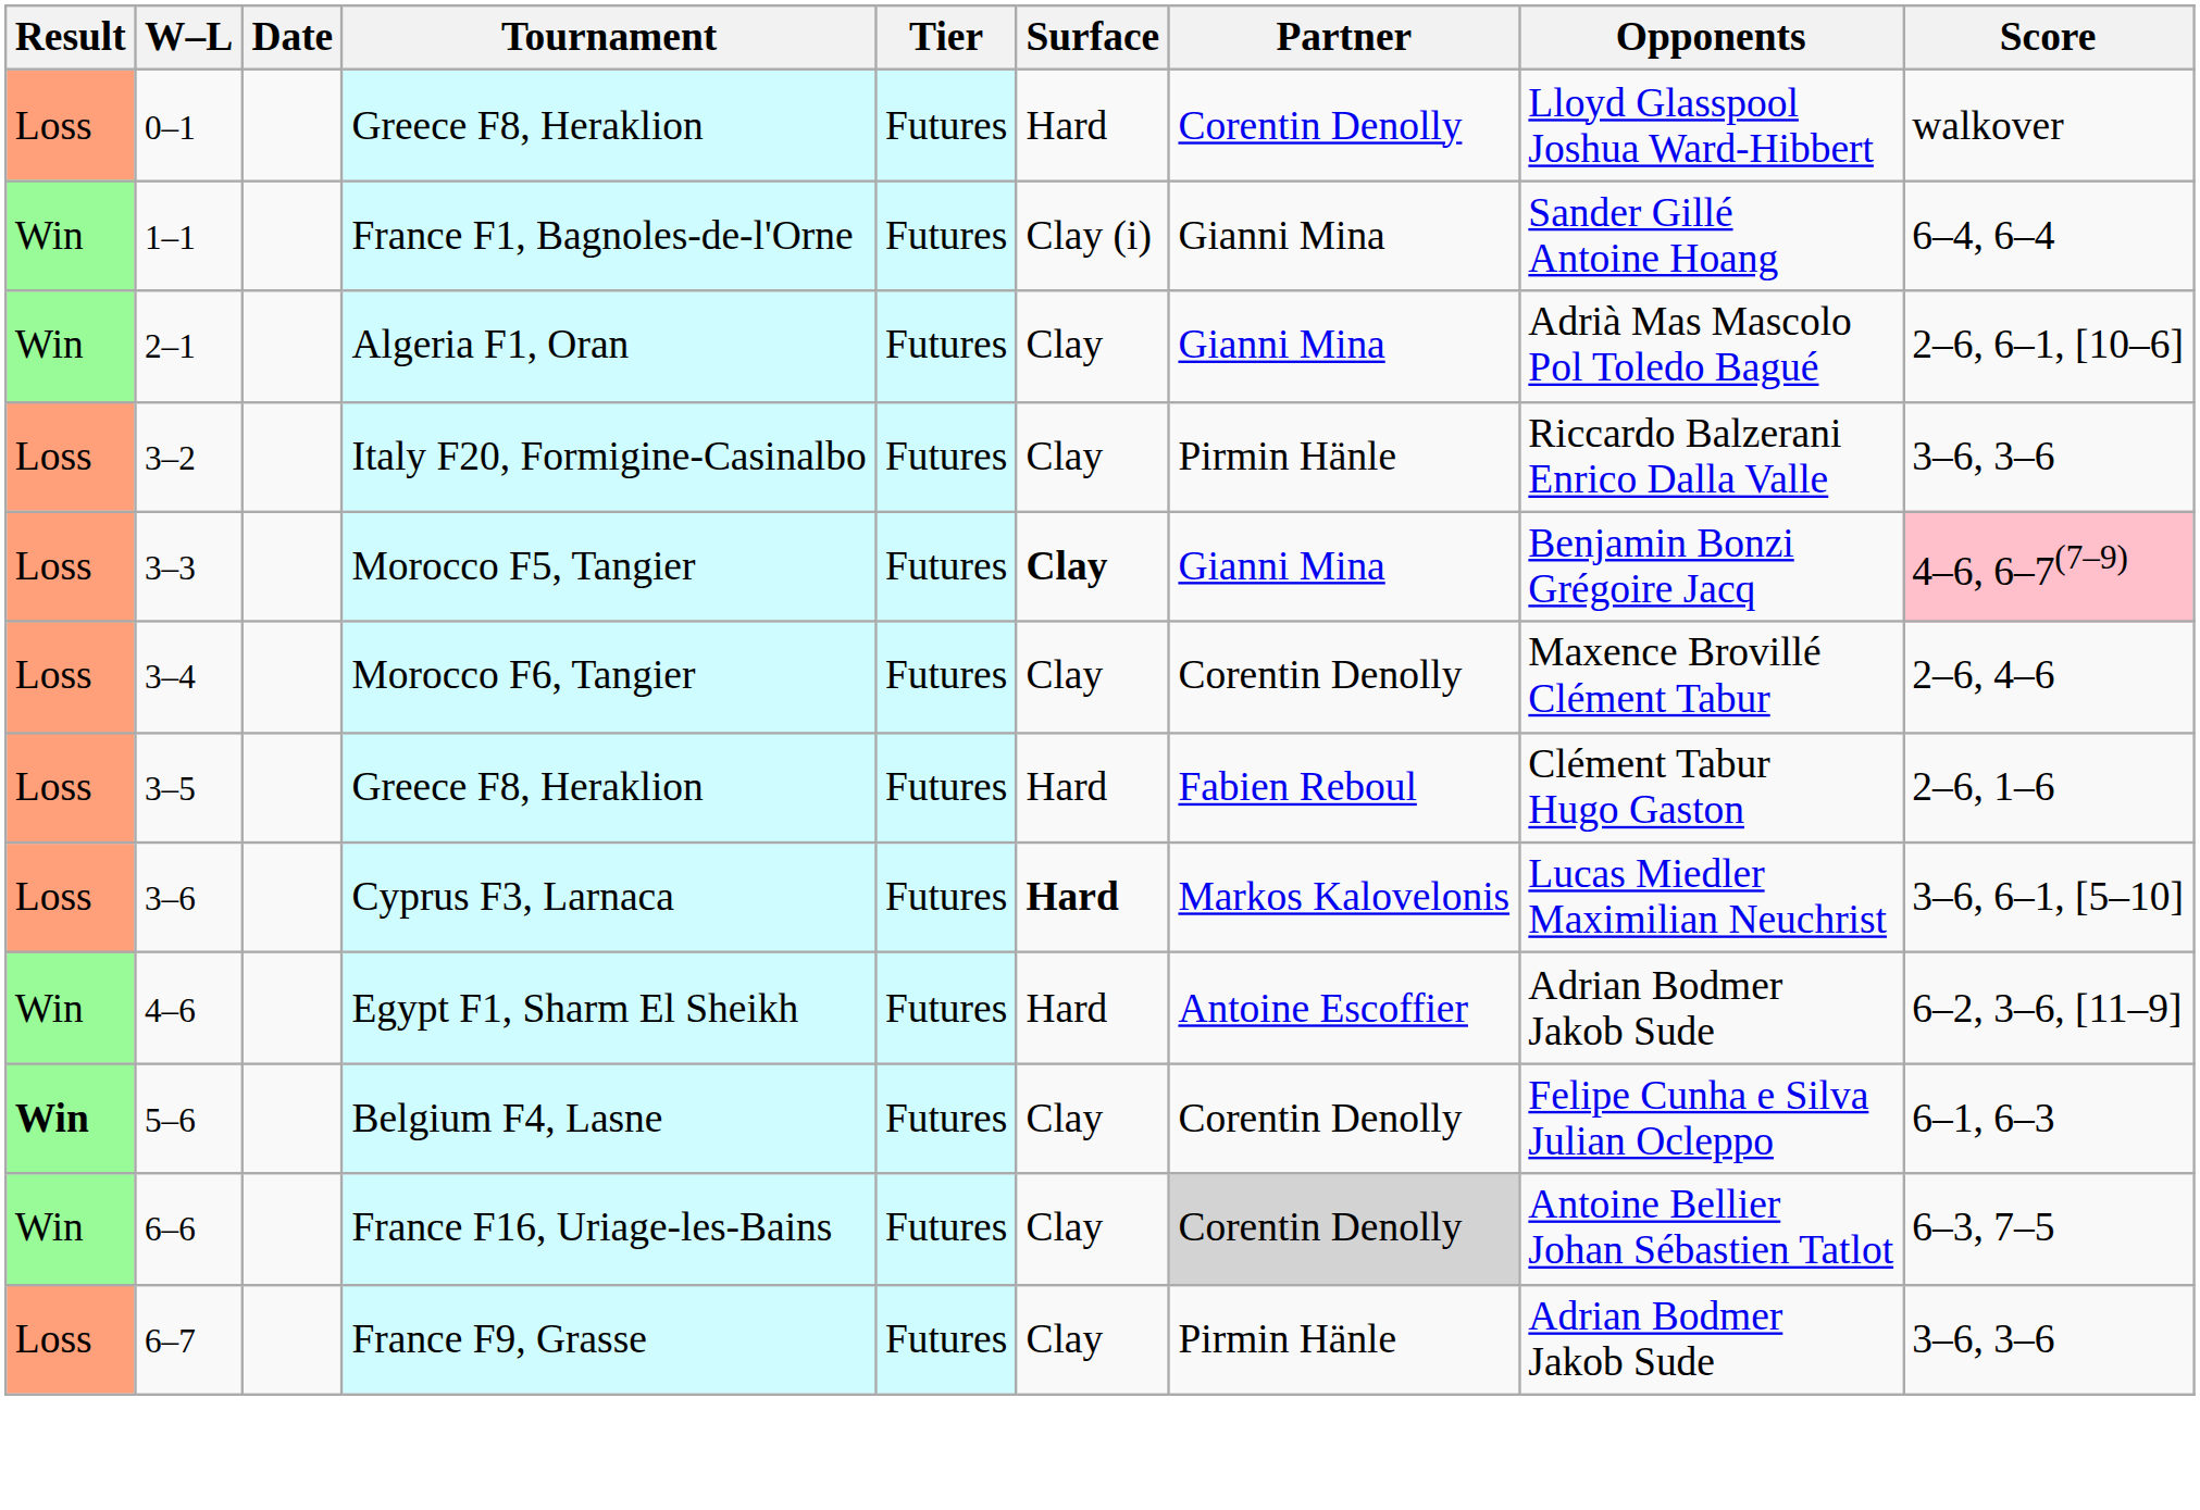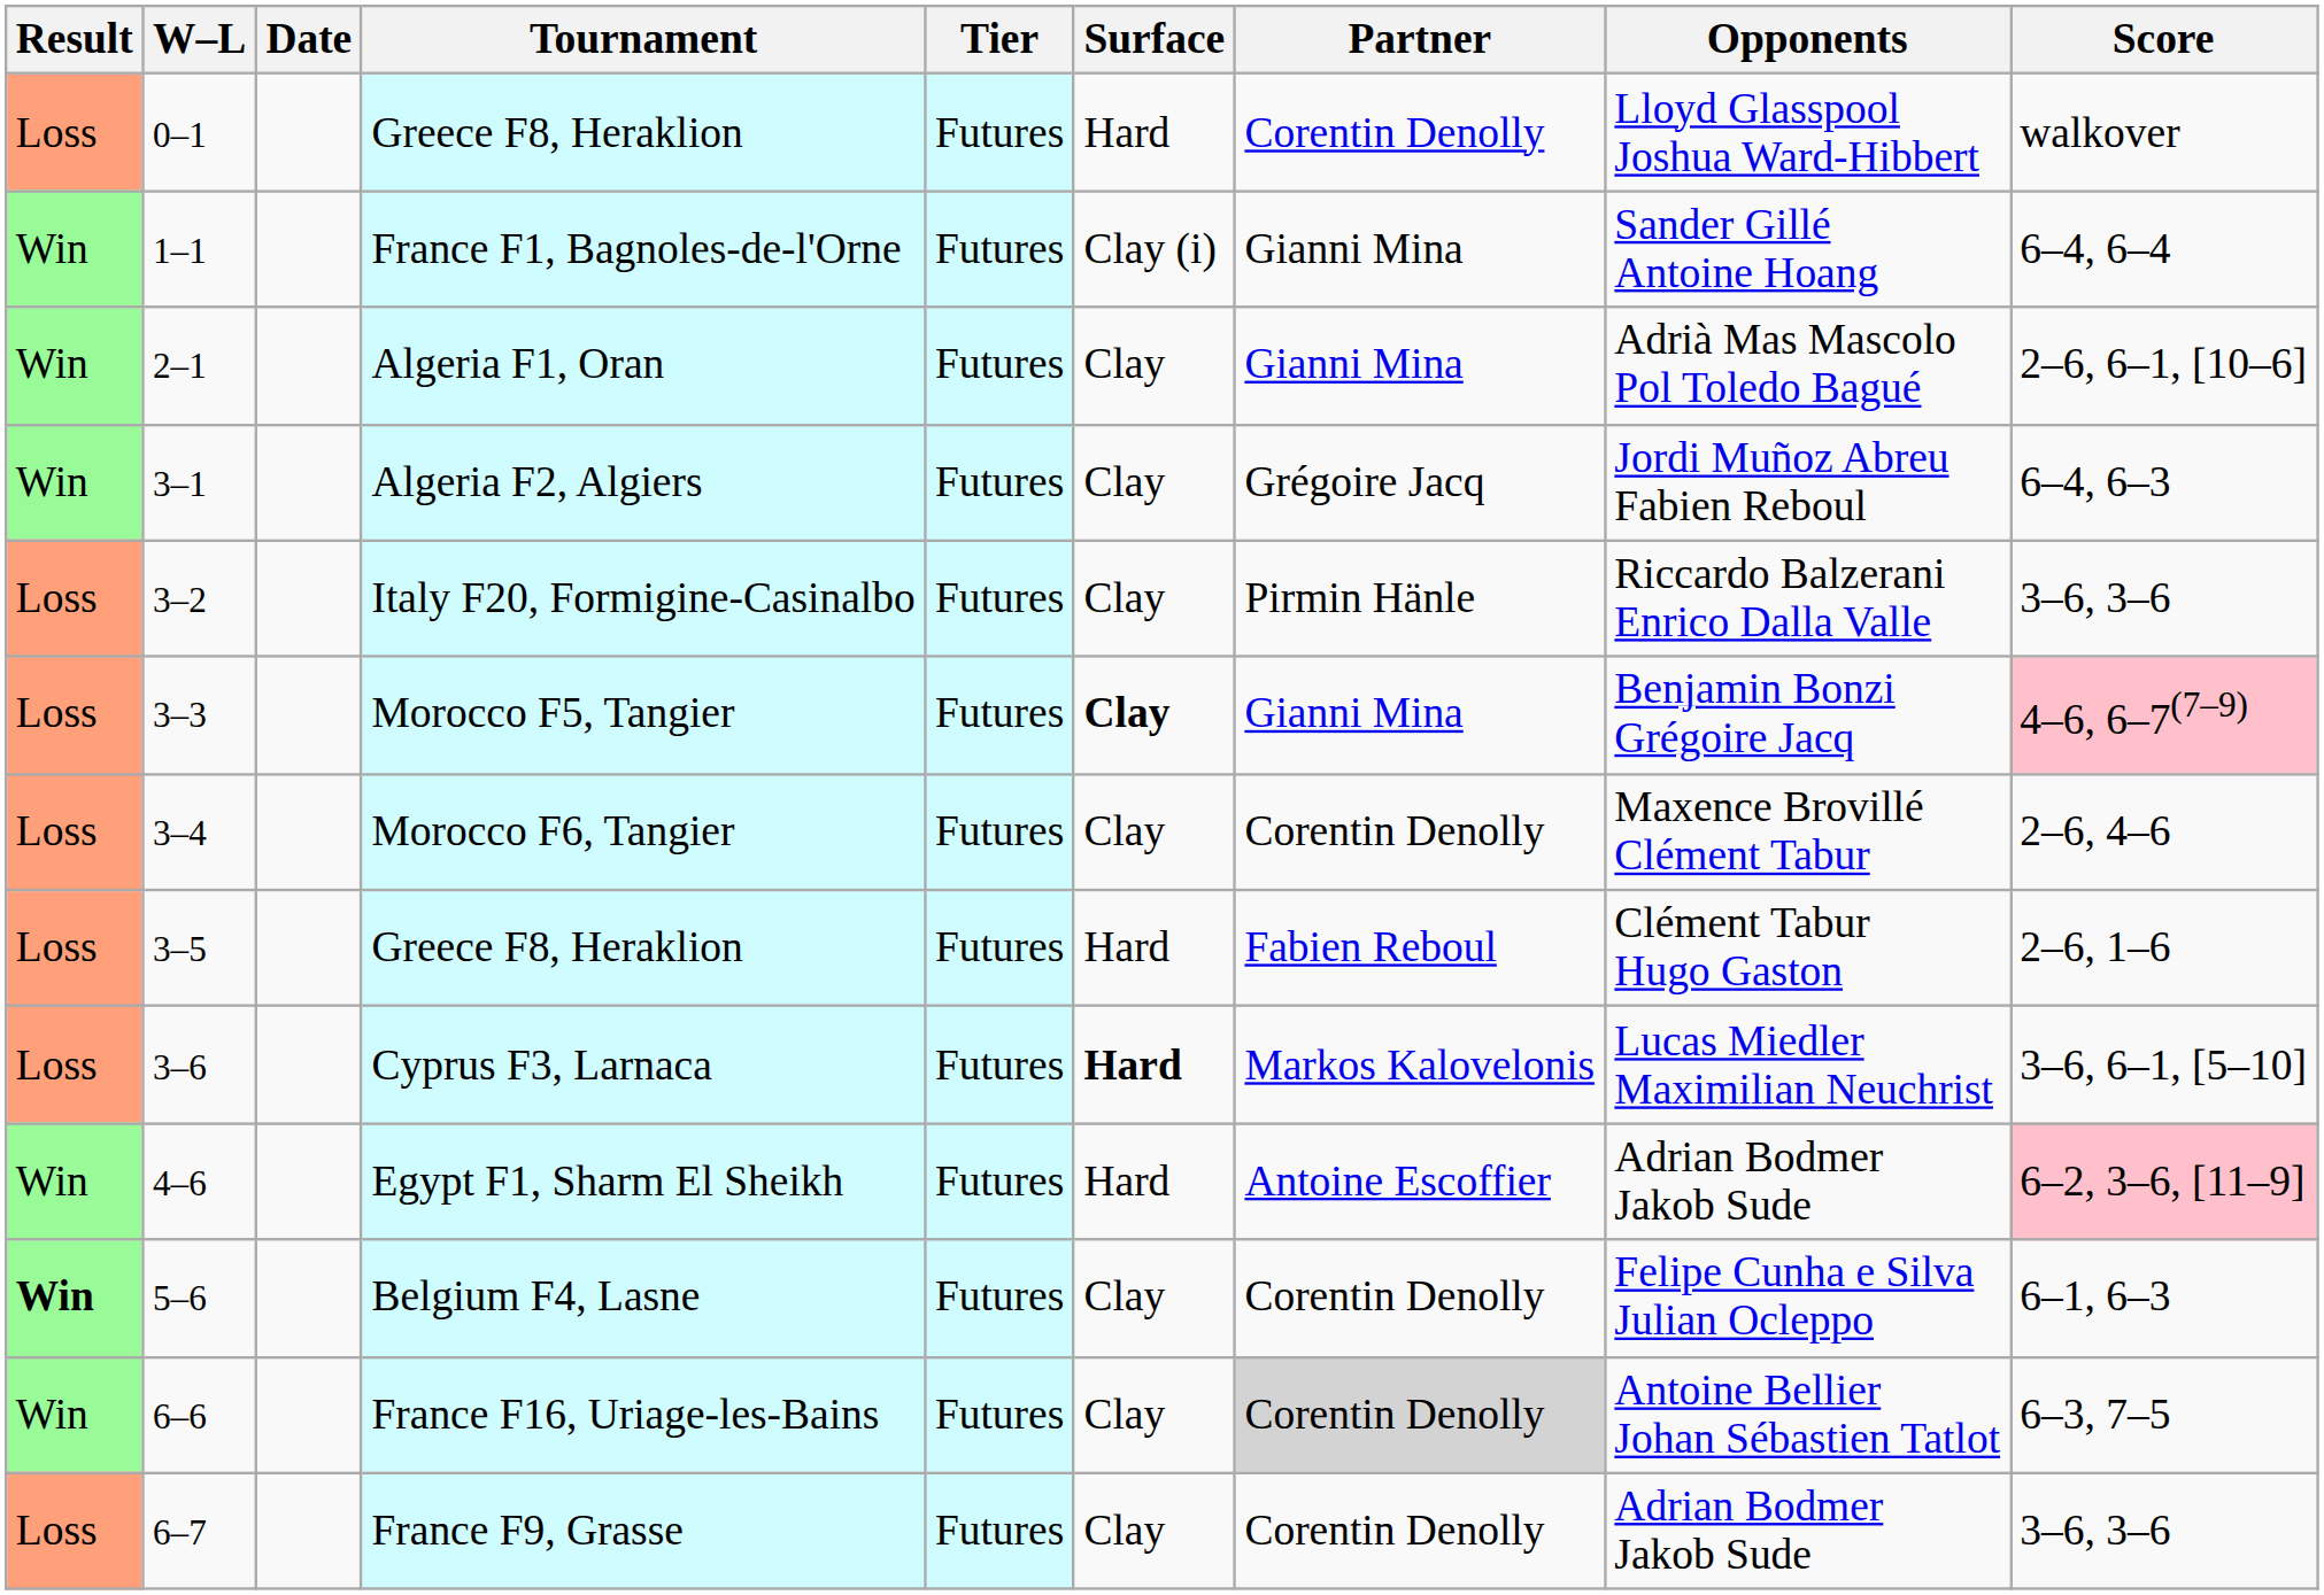+ row: Win | 3–1 | Algeria F2, Algiers | Futures | Clay | Grégoire Jacq | Jordi Muñoz Abreu Fabien Reboul | 6–4, 6–3
Egypt F1, Sharm El Sheikh | Score: no background -> pink background
France F9, Grasse | Partner: Pirmin Hänle -> Corentin Denolly
